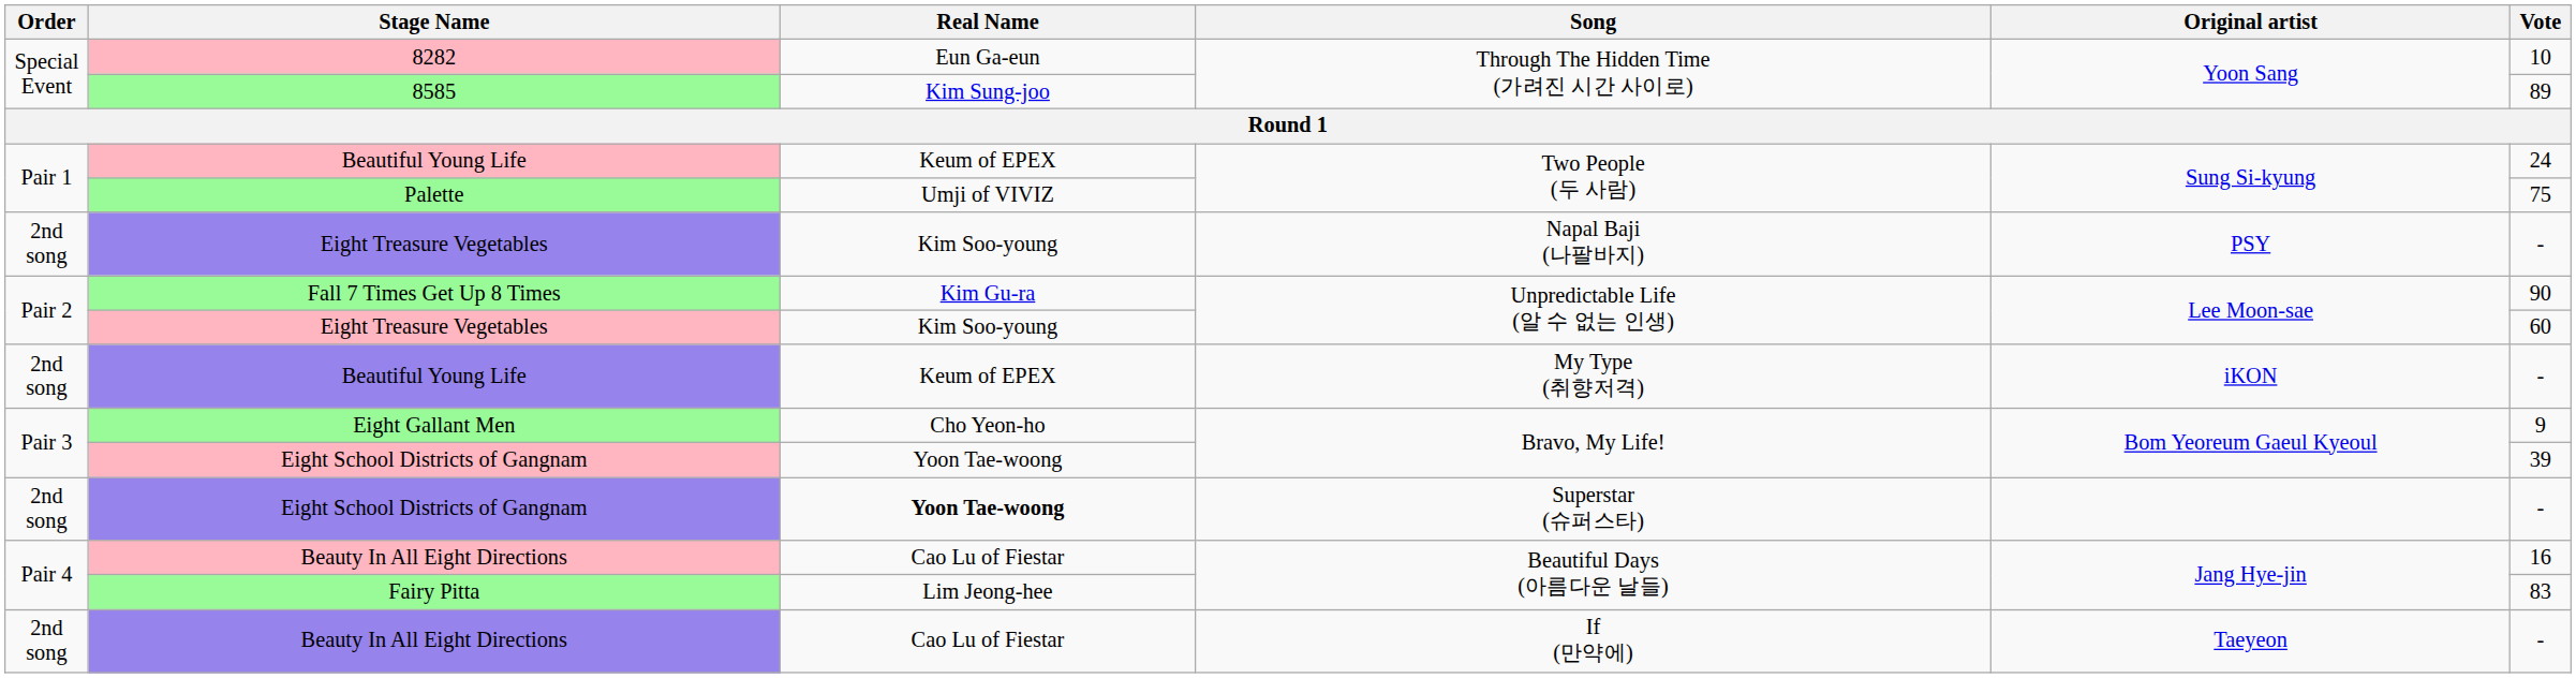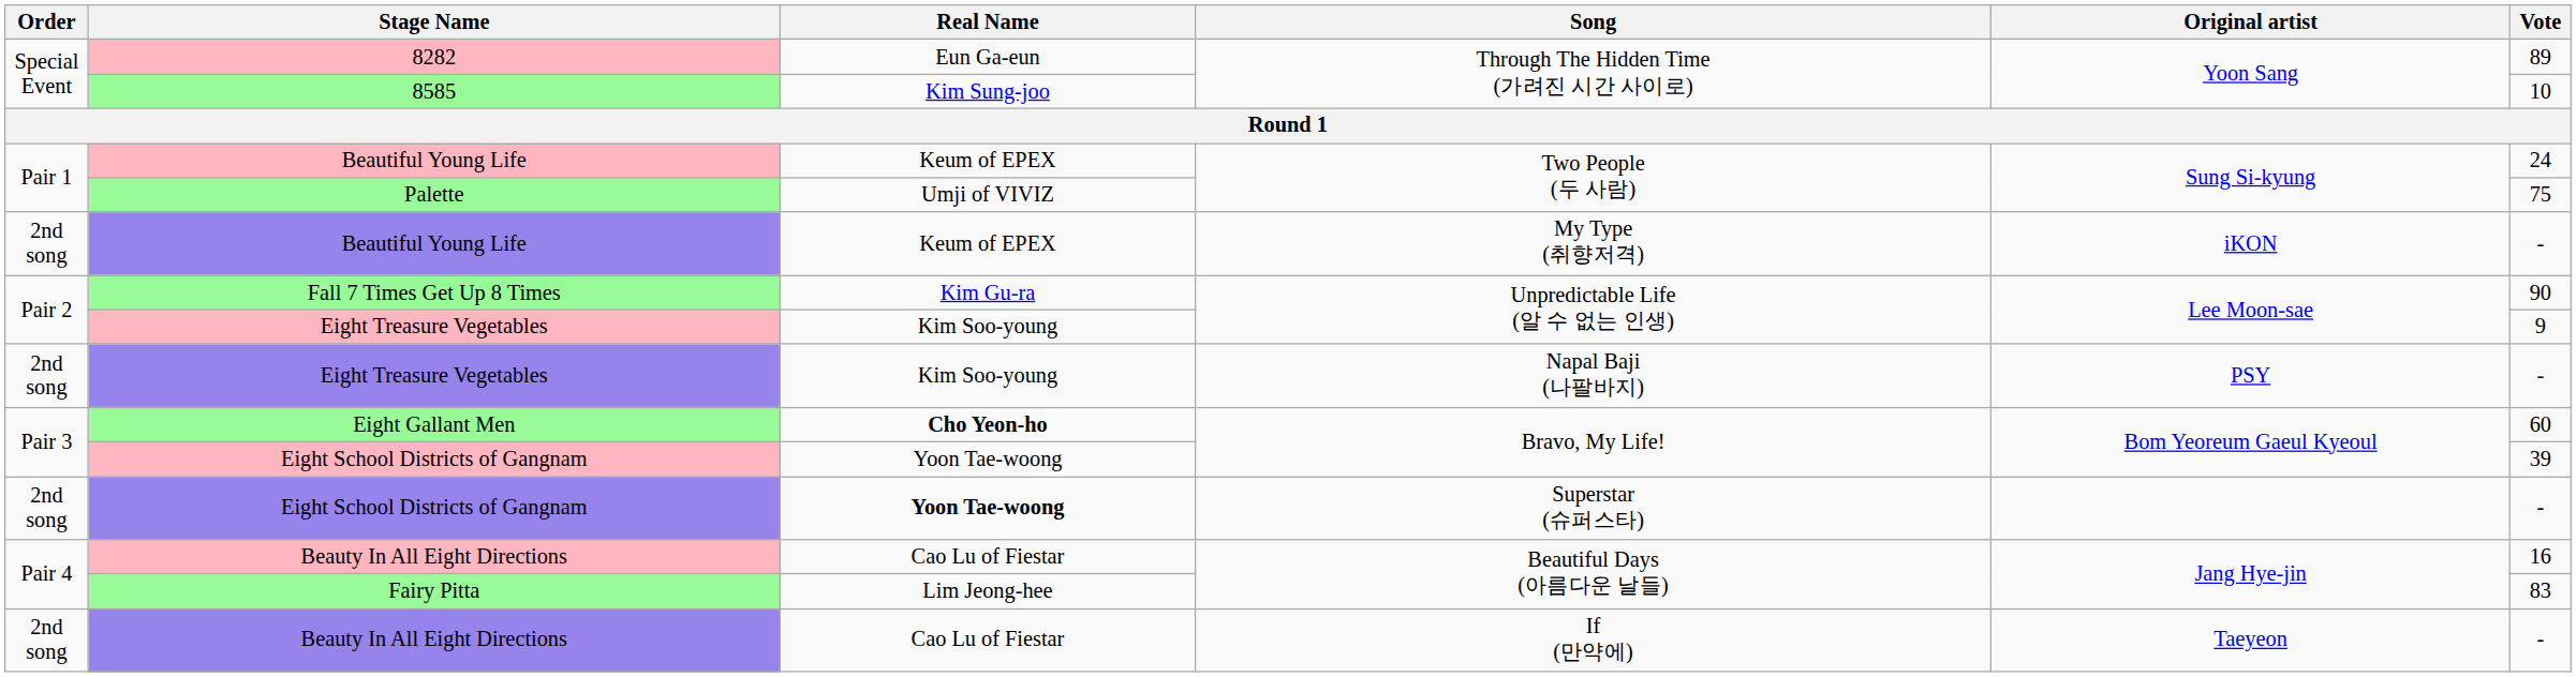8282 | Vote: 10 -> 89
8585 | Vote: 89 -> 10
rows swapped: Beautiful Young Life / My Type (취향저격) <-> Eight Treasure Vegetables / Napal Baji (나팔바지)
Eight Treasure Vegetables / Unpredictable Life (알 수 없는 인생) | Vote: 60 -> 9
Eight Gallant Men | Real Name: normal -> bold
Eight Gallant Men | Vote: 9 -> 60
